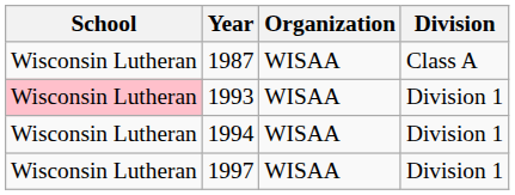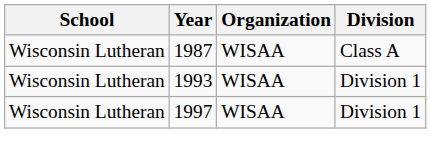1993 | School: pink background -> no background
- row: Wisconsin Lutheran | 1994 | WISAA | Division 1
